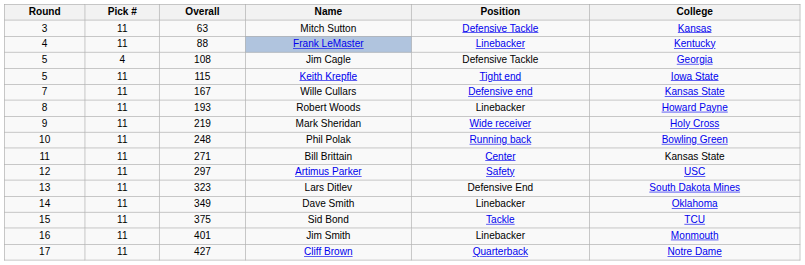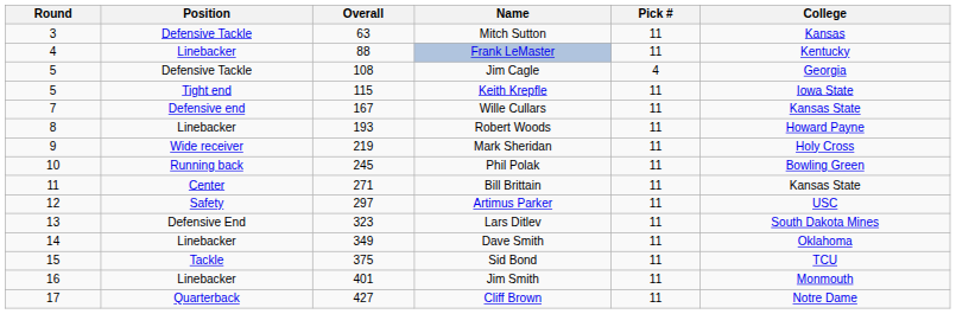columns swapped: Pick # <-> Position
Phil Polak | Overall: 248 -> 245
